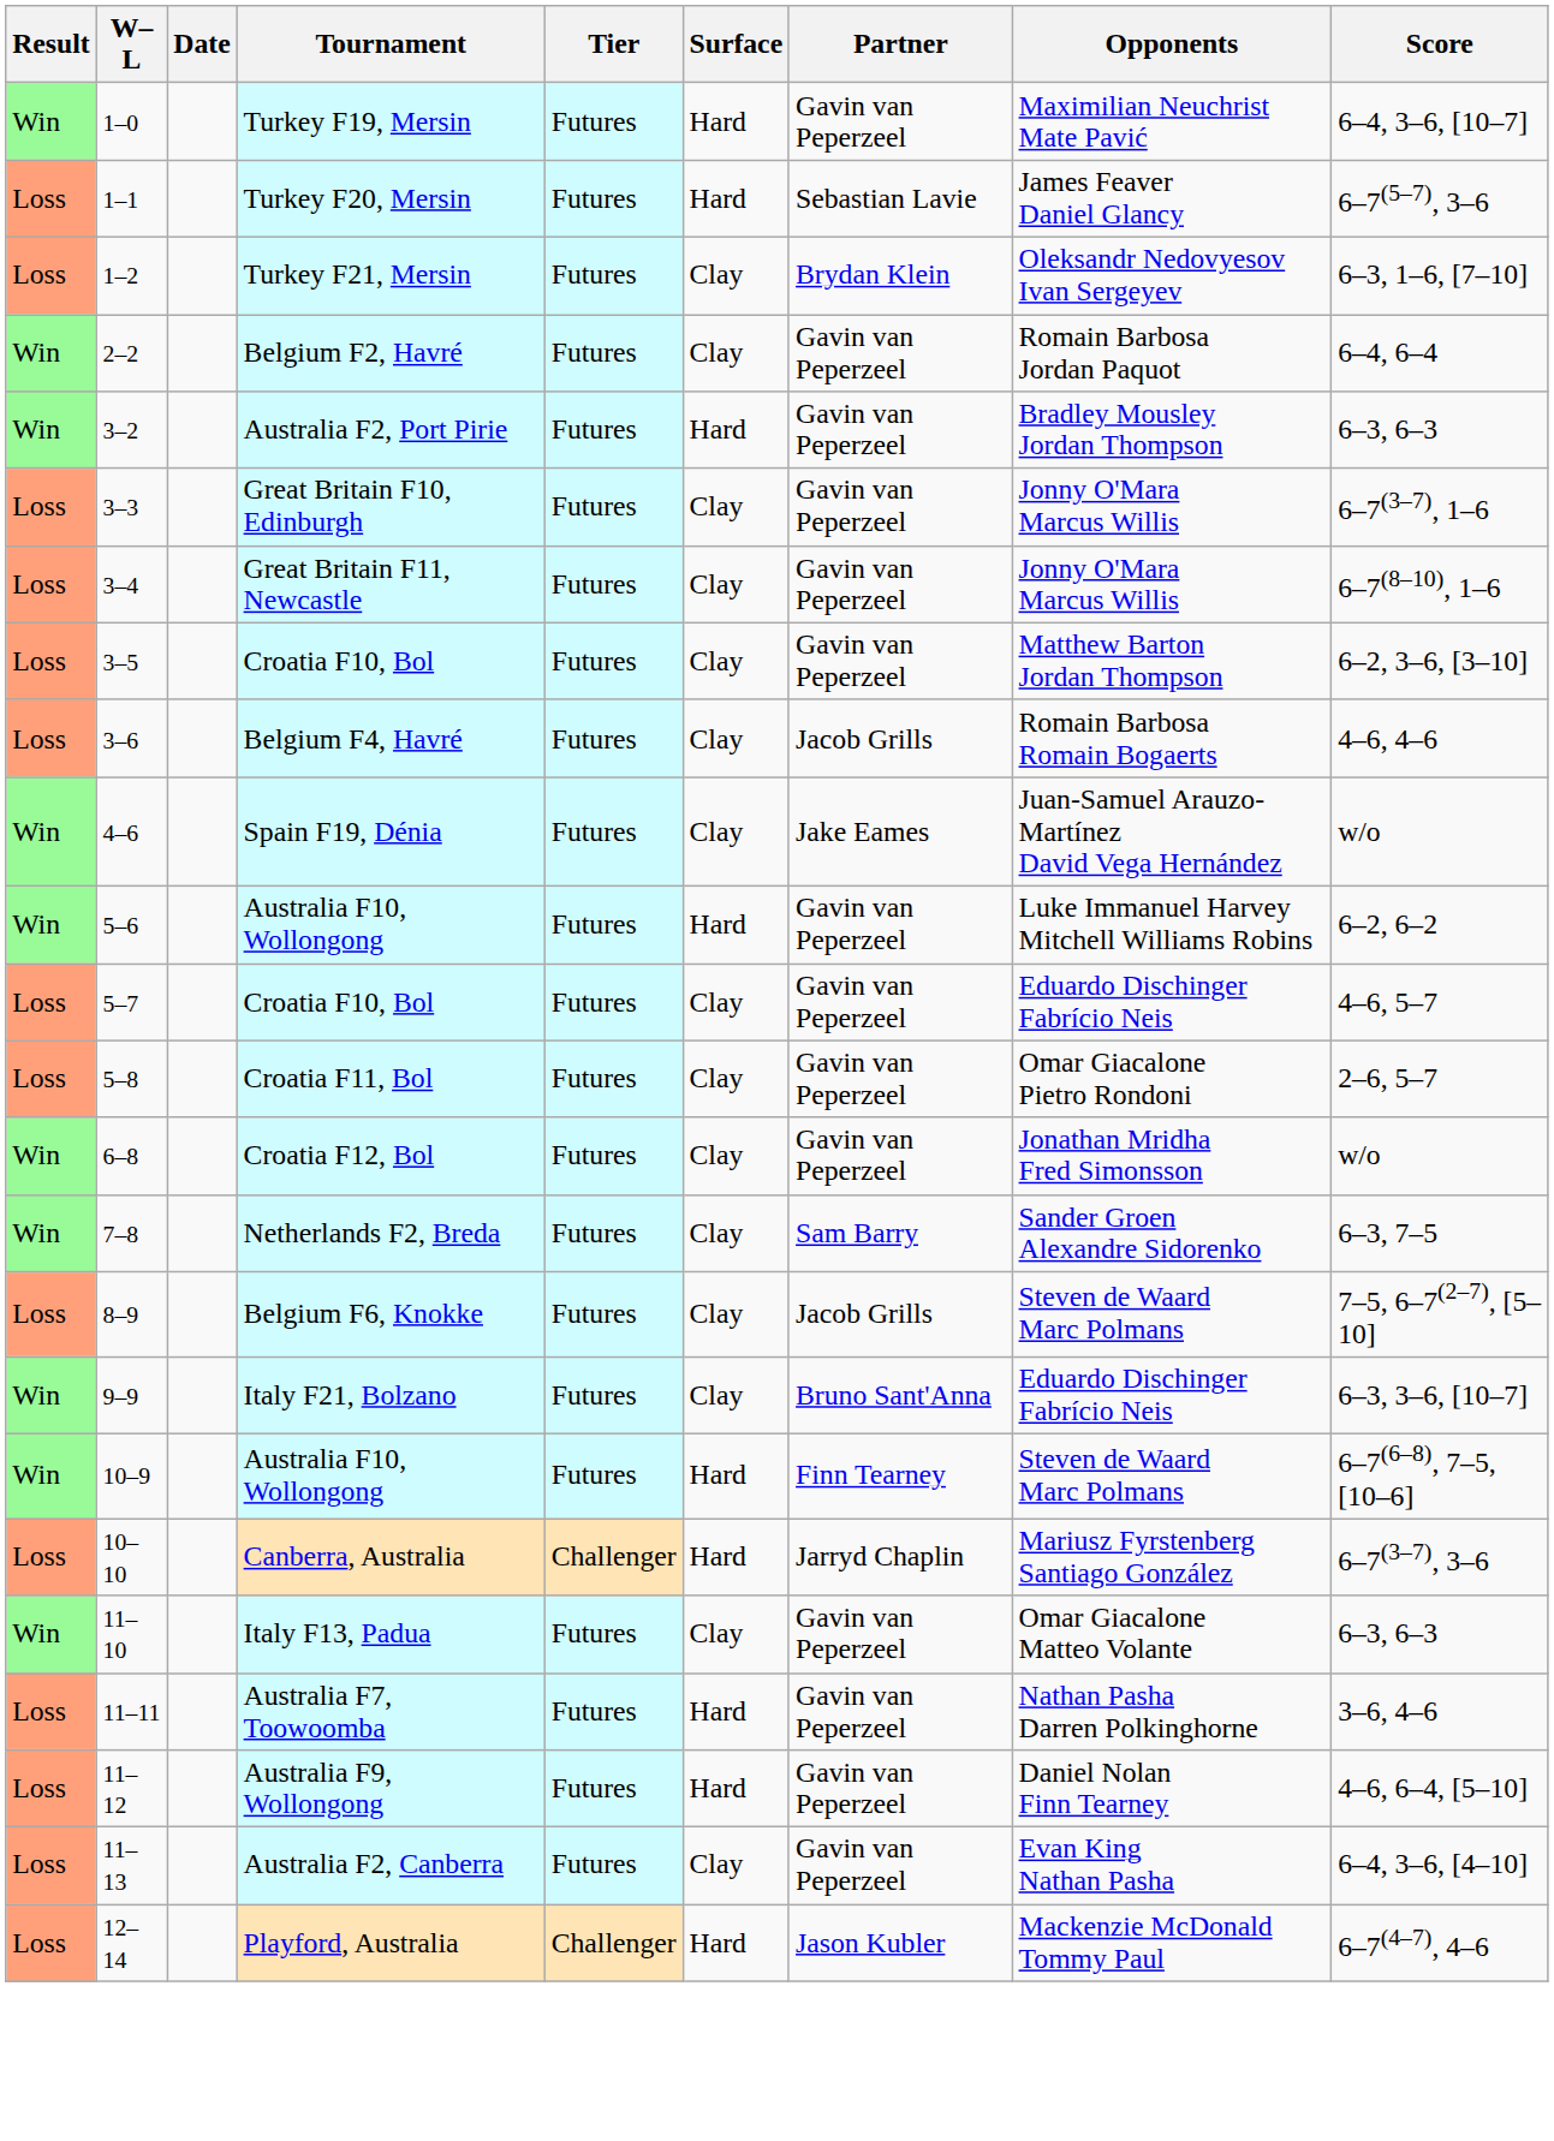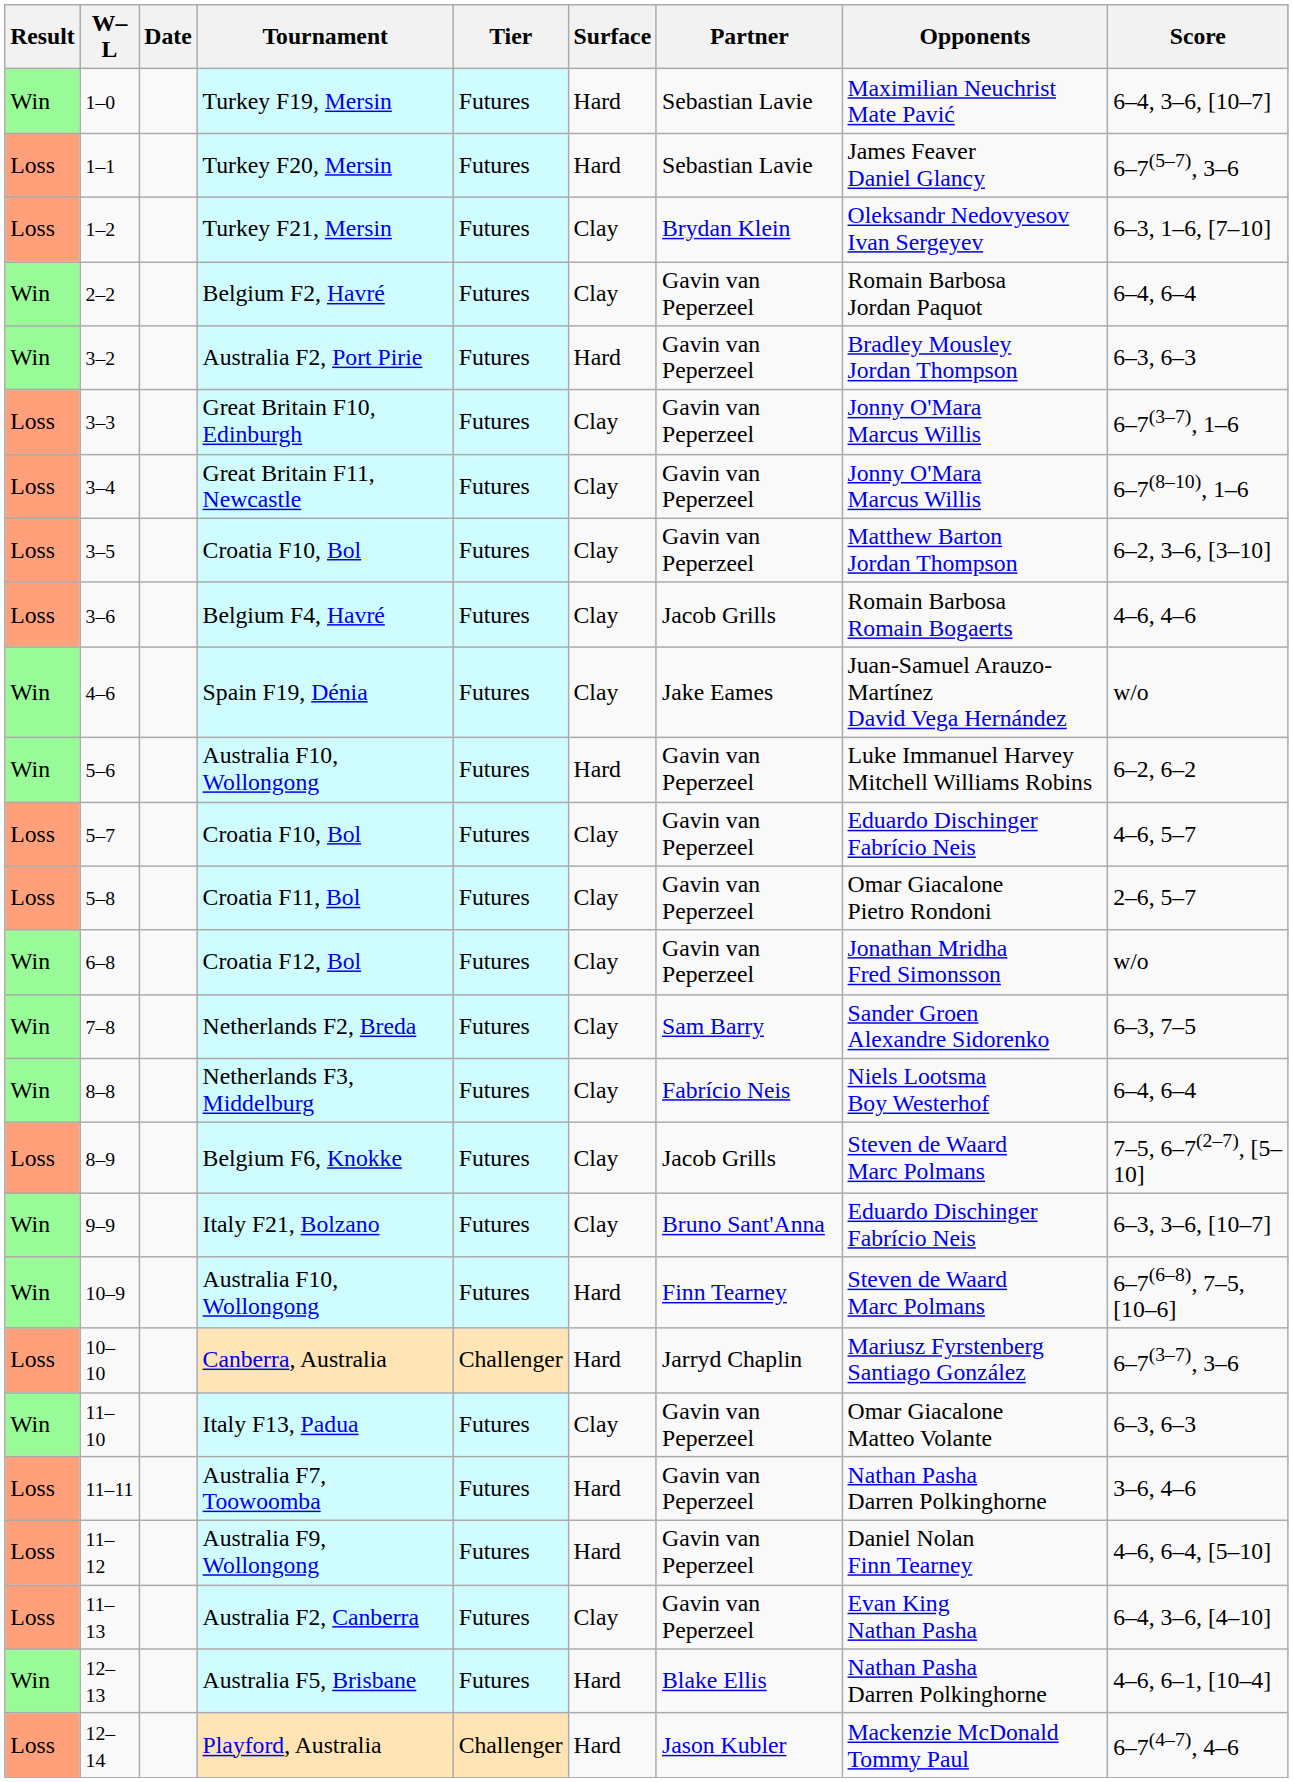Turkey F19, Mersin | Partner: Gavin van Peperzeel -> Sebastian Lavie
+ row: Win | 8–8 | Netherlands F3, Middelburg | Futures | Clay | Fabrício Neis | Niels Lootsma Boy Westerhof | 6–4, 6–4
+ row: Win | 12–13 | Australia F5, Brisbane | Futures | Hard | Blake Ellis | Nathan Pasha Darren Polkinghorne | 4–6, 6–1, [10–4]
